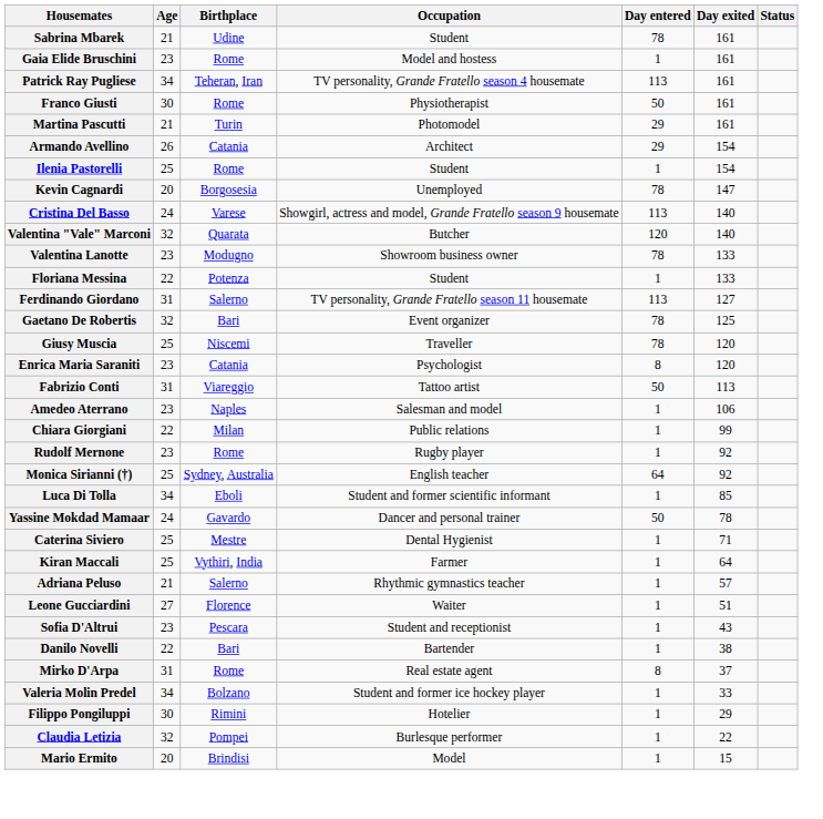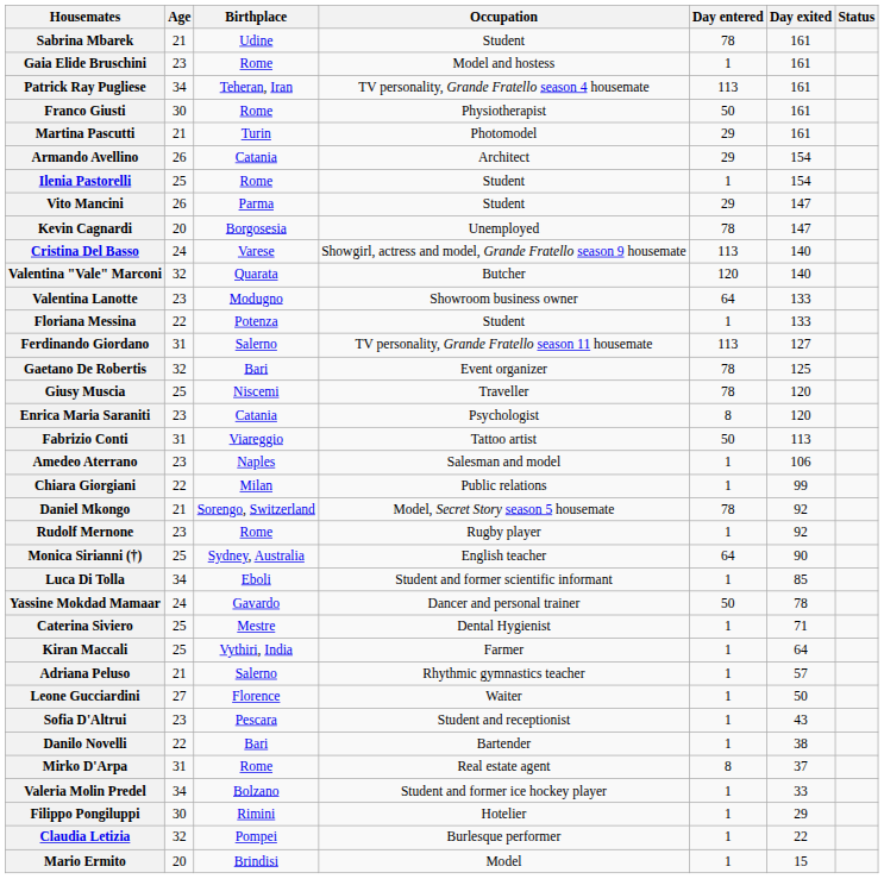+ row: Vito Mancini | 26 | Parma | Student | 29 | 147
Valentina Lanotte | Day entered: 78 -> 64
+ row: Daniel Mkongo | 21 | Sorengo, Switzerland | Model, Secret Story season 5 housemate | 78 | 92
Monica Sirianni (†) | Day exited: 92 -> 90
Leone Gucciardini | Day exited: 51 -> 50
